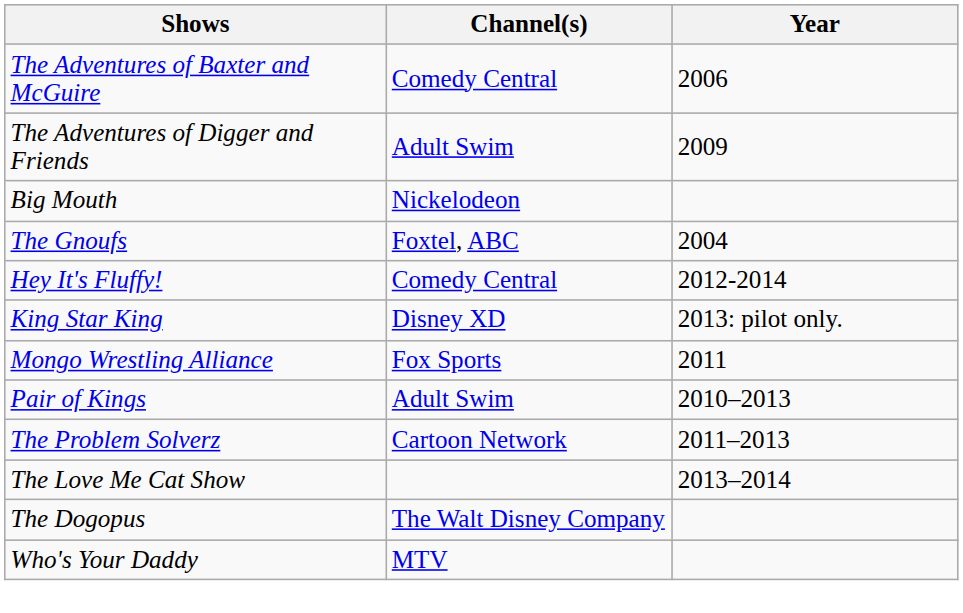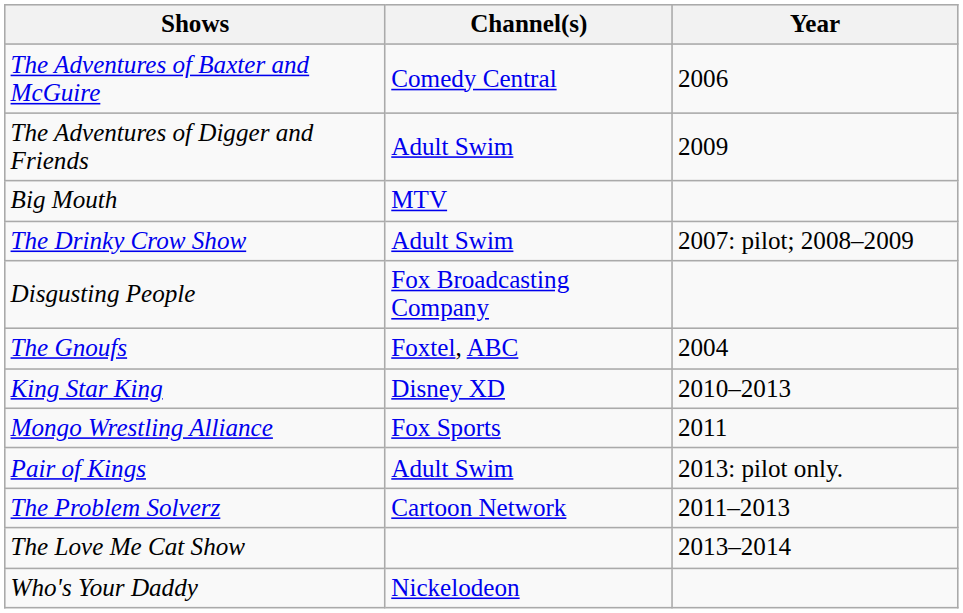Big Mouth | Channel(s): Nickelodeon -> MTV
+ row: The Drinky Crow Show | Adult Swim | 2007: pilot; 2008–2009
+ row: Disgusting People | Fox Broadcasting Company
- row: Hey It's Fluffy! | Comedy Central | 2012-2014
King Star King | Year: 2013: pilot only. -> 2010–2013
Pair of Kings | Year: 2010–2013 -> 2013: pilot only.
- row: The Dogopus | The Walt Disney Company
Who's Your Daddy | Channel(s): MTV -> Nickelodeon
